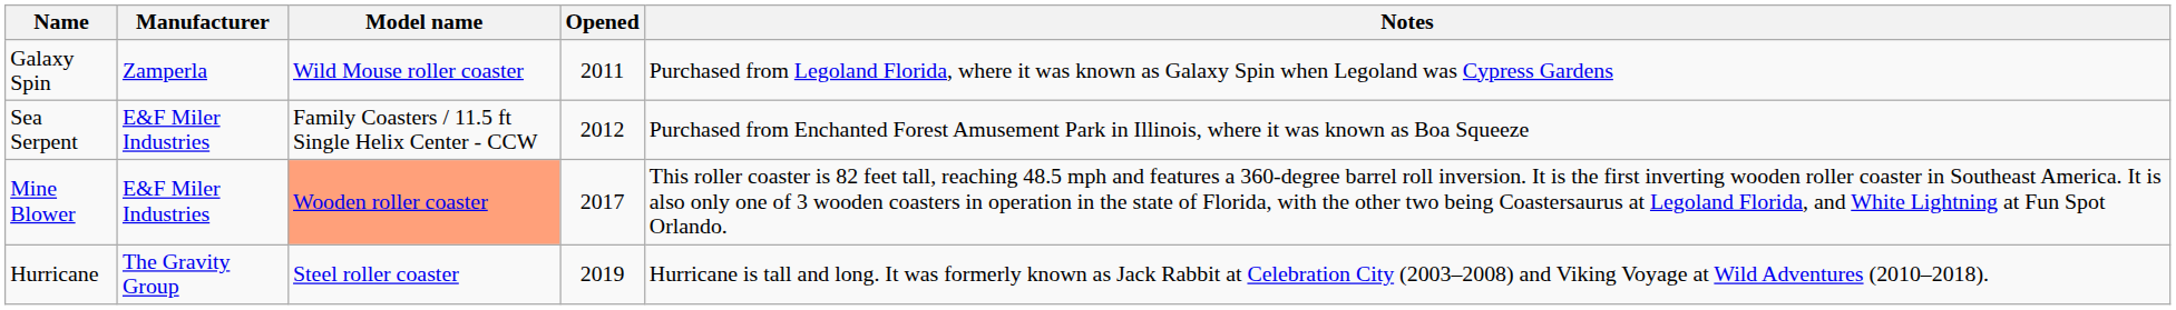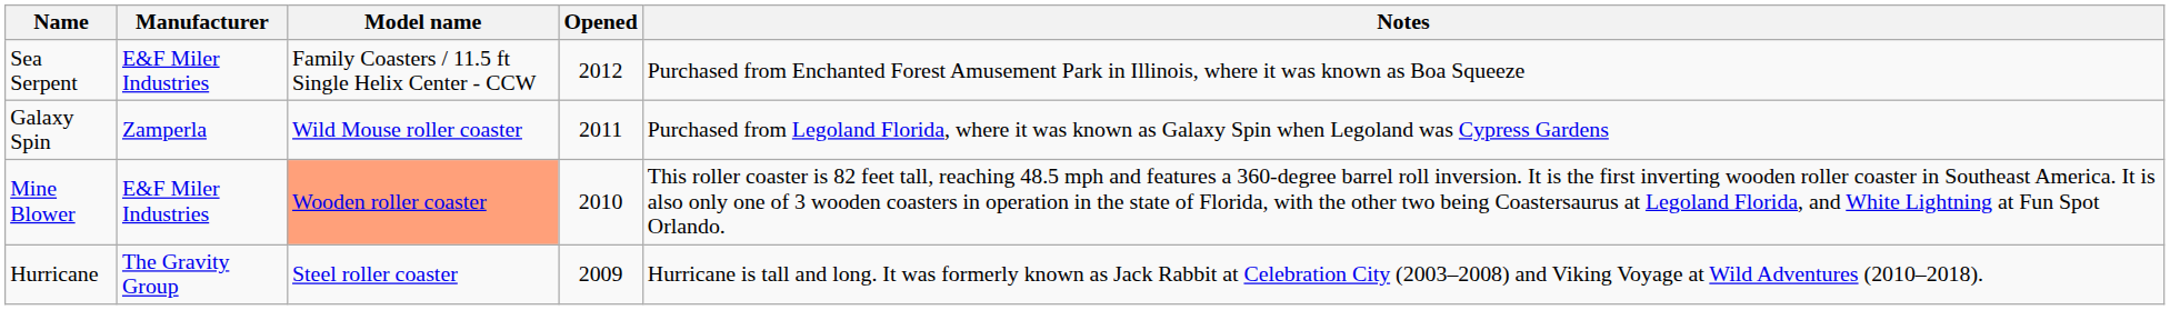rows swapped: Sea Serpent <-> Galaxy Spin
Mine Blower | Opened: 2017 -> 2010
Hurricane | Opened: 2019 -> 2009
